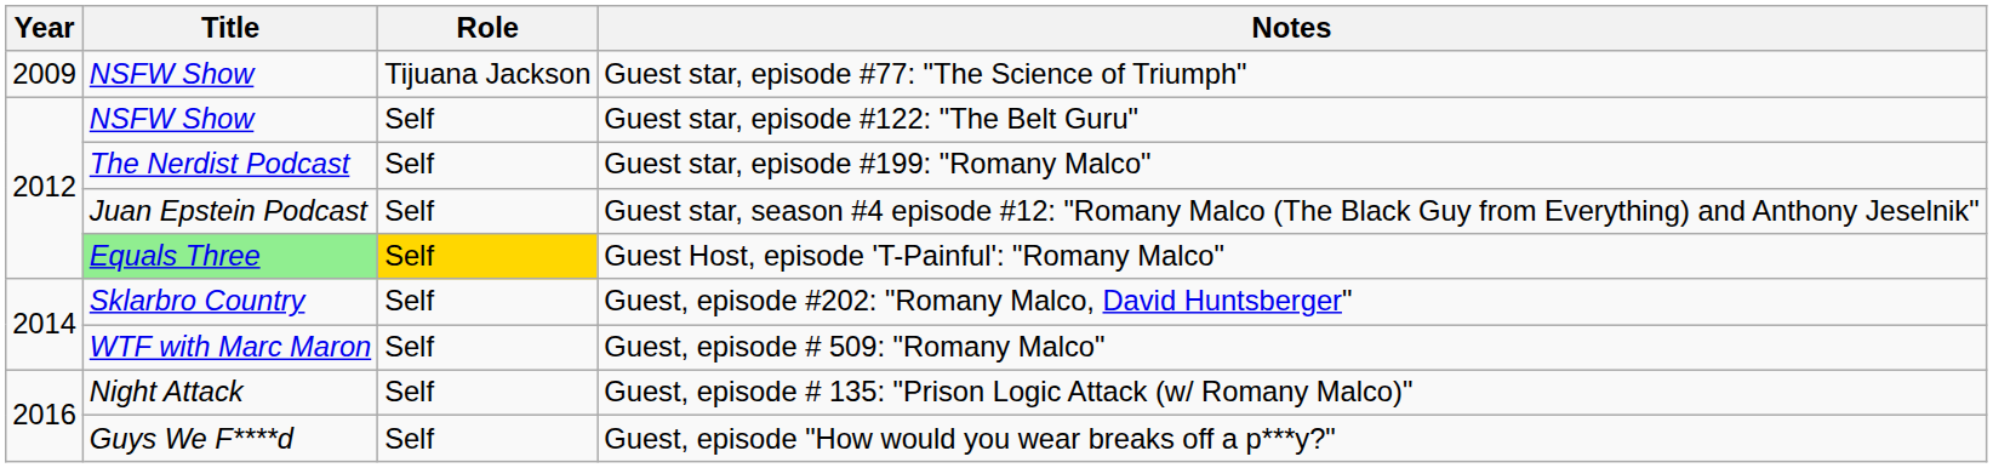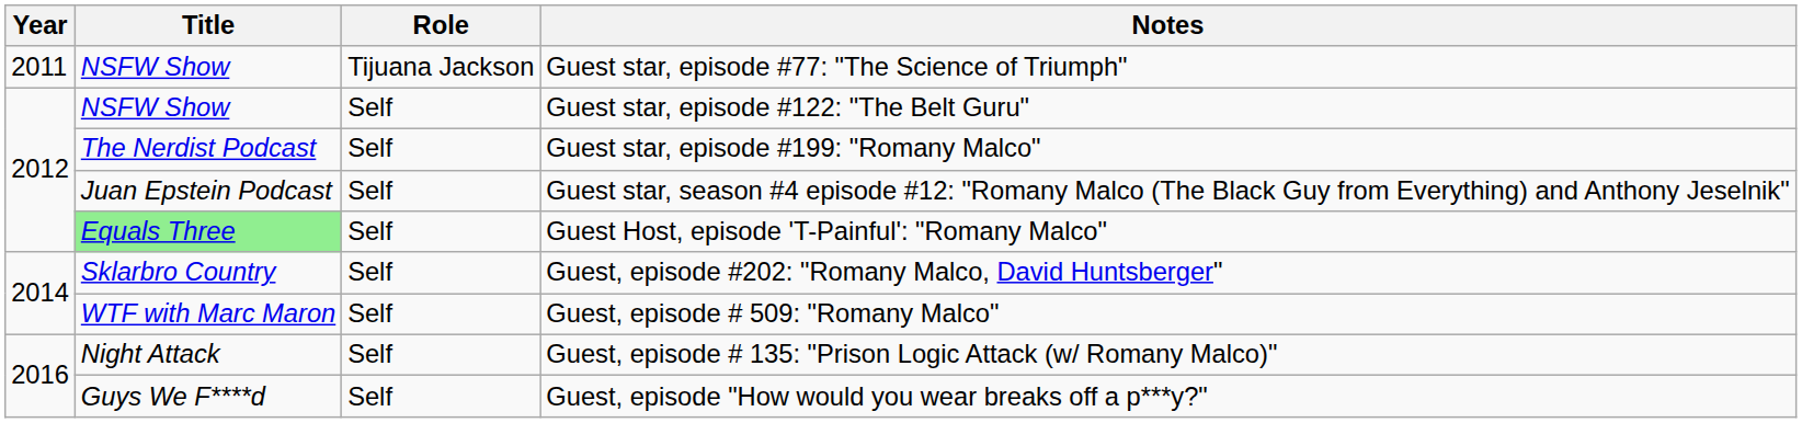Guest star, episode #77: "The Science of Triumph" | Year: 2009 -> 2011
Guest Host, episode 'T-Painful': "Romany Malco" | Role: gold background -> no background
